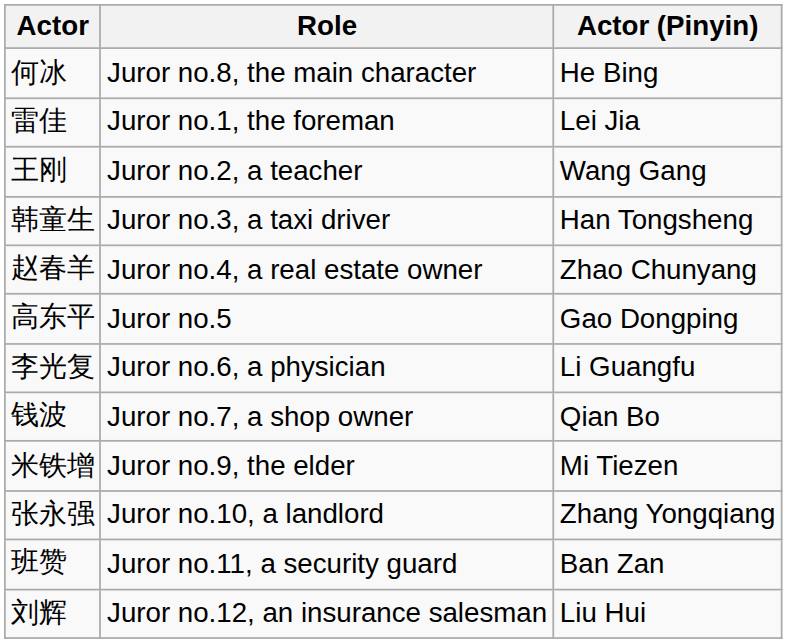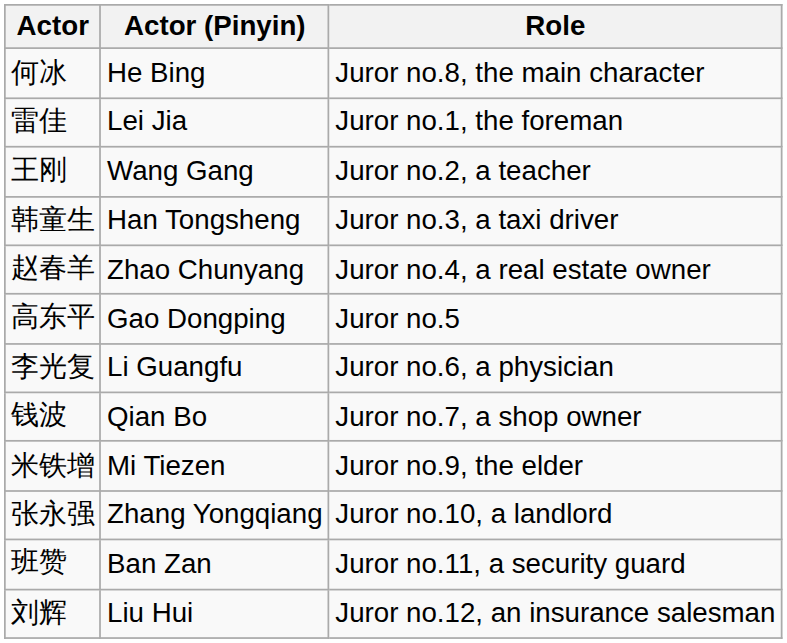columns swapped: Actor (Pinyin) <-> Role
